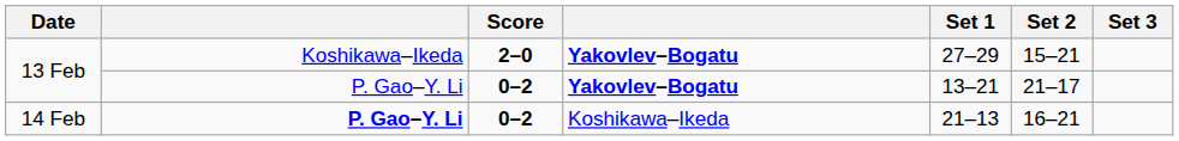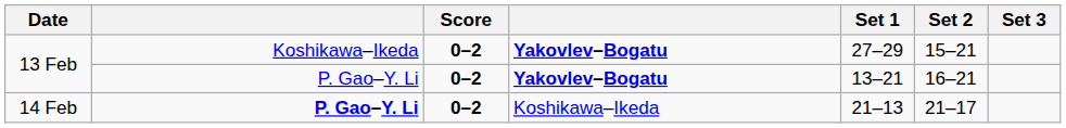13 Feb / Koshikawa–Ikeda | Score: 2–0 -> 0–2
13 Feb / P. Gao–Y. Li | Set 2: 21–17 -> 16–21
14 Feb | Set 2: 16–21 -> 21–17
